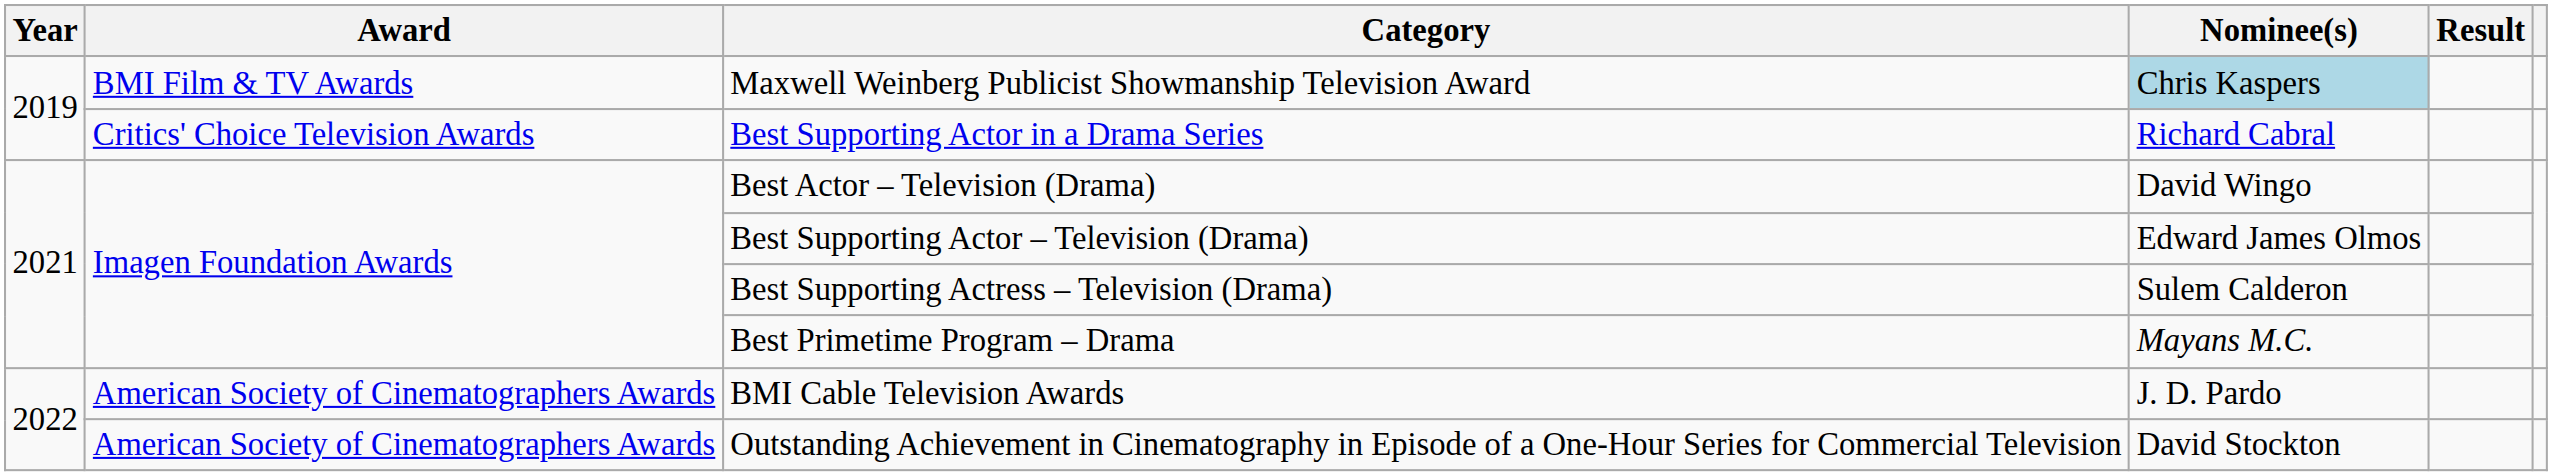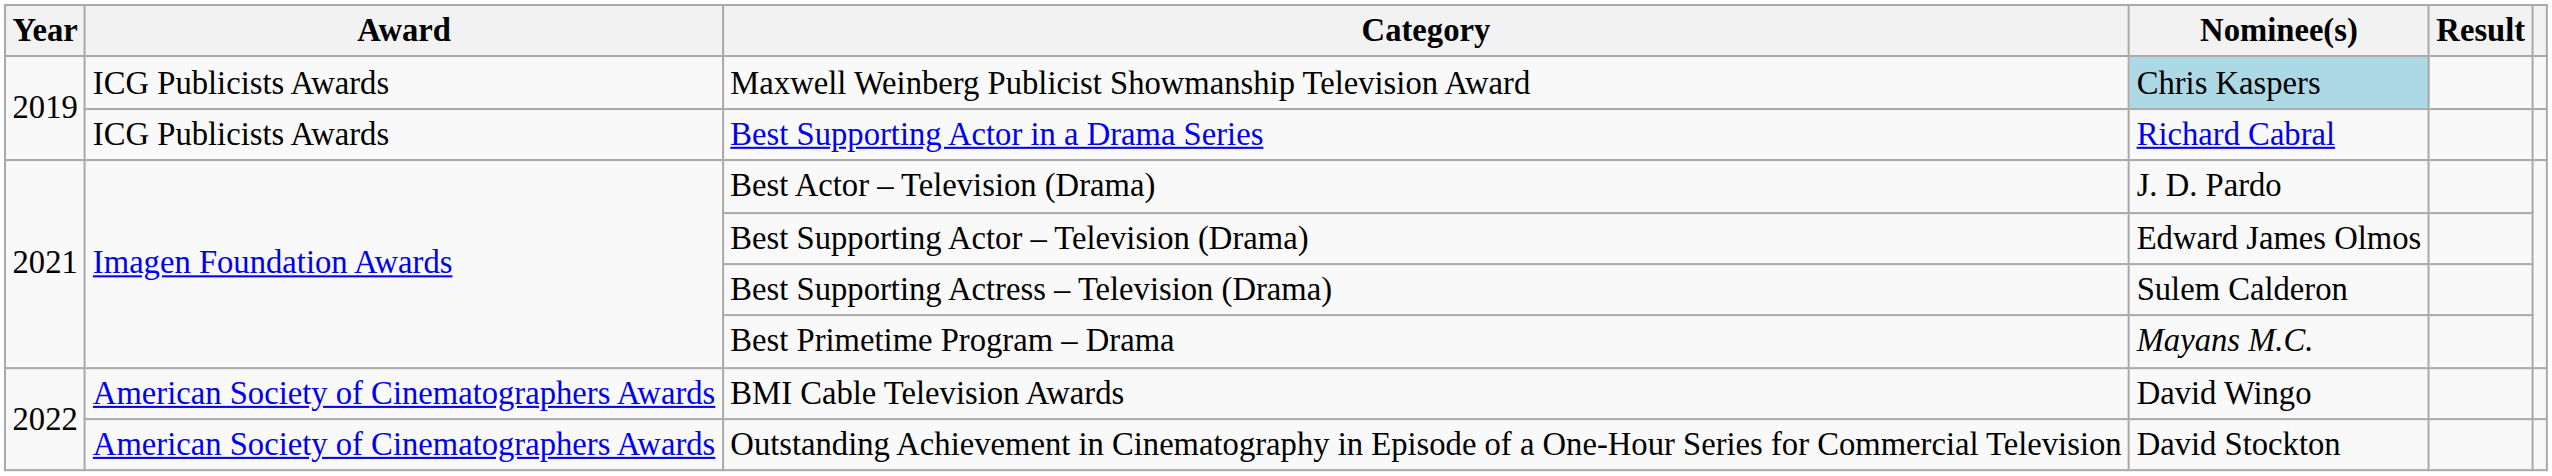Maxwell Weinberg Publicist Showmanship Television Award | Award: BMI Film & TV Awards -> ICG Publicists Awards
Best Supporting Actor in a Drama Series | Award: Critics' Choice Television Awards -> ICG Publicists Awards
Best Actor – Television (Drama) | Nominee(s): David Wingo -> J. D. Pardo
BMI Cable Television Awards | Nominee(s): J. D. Pardo -> David Wingo
